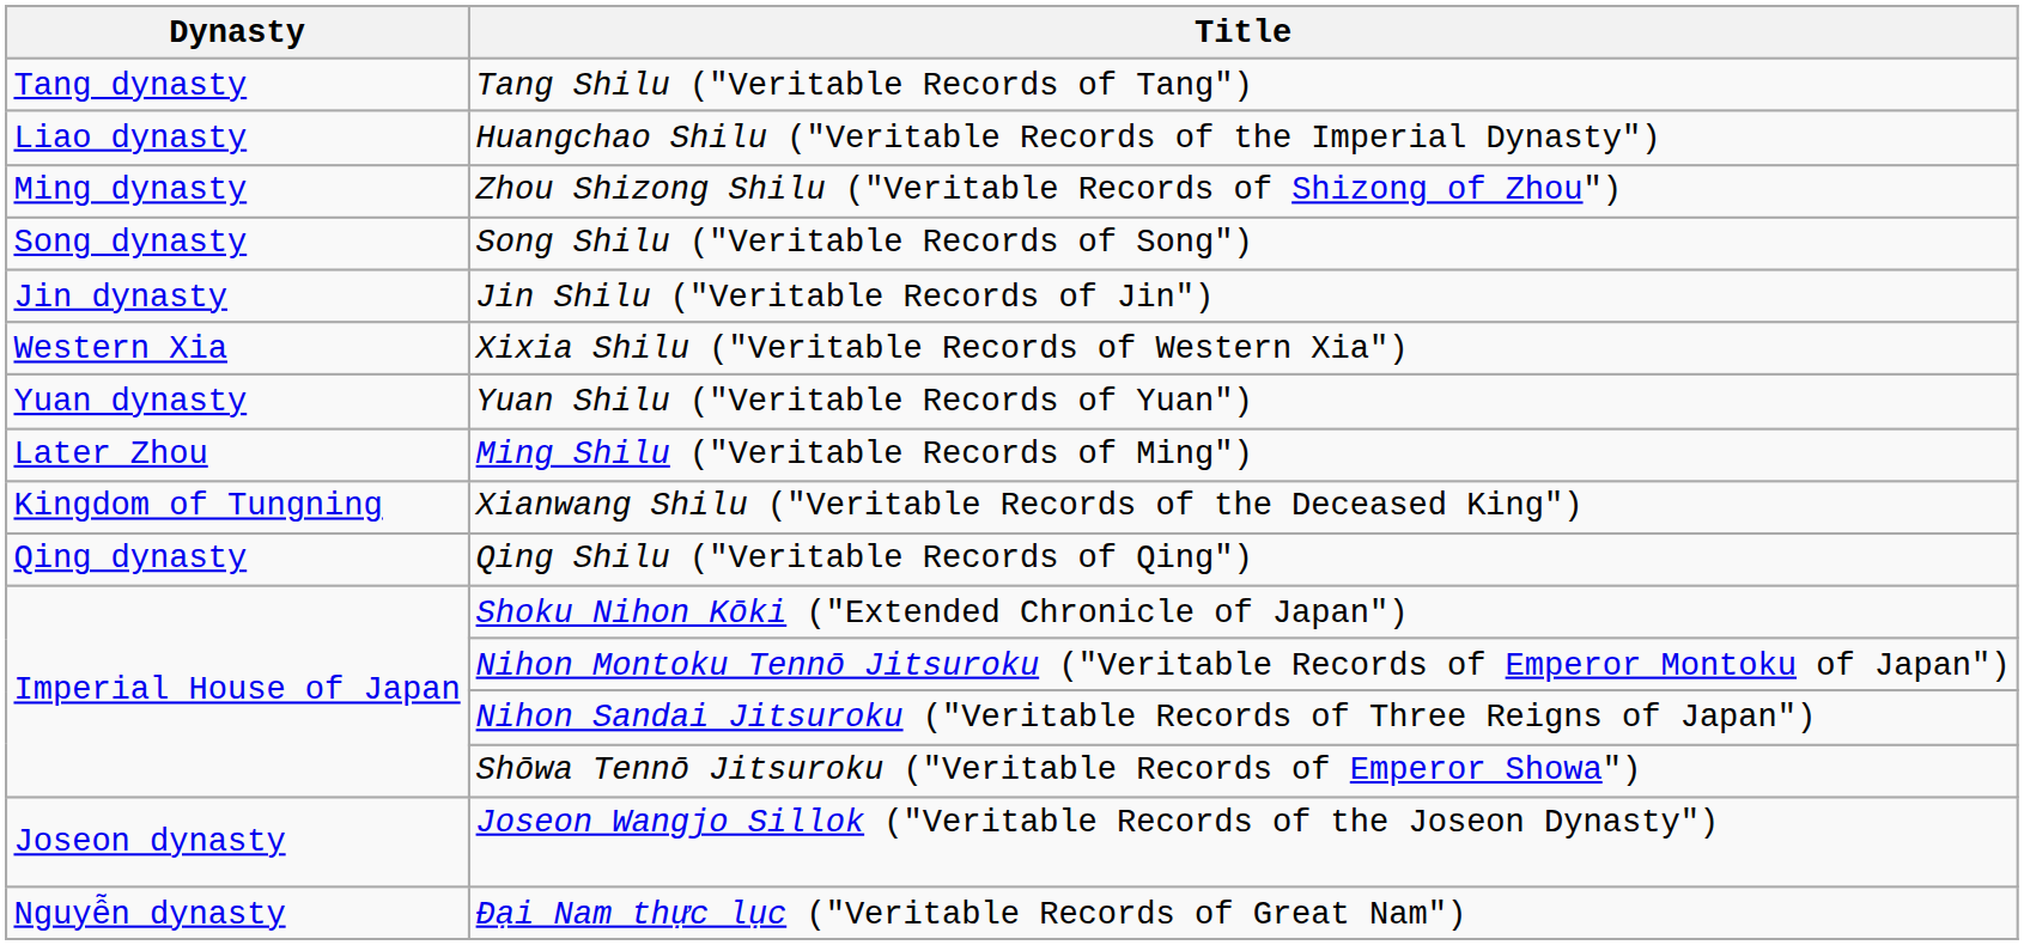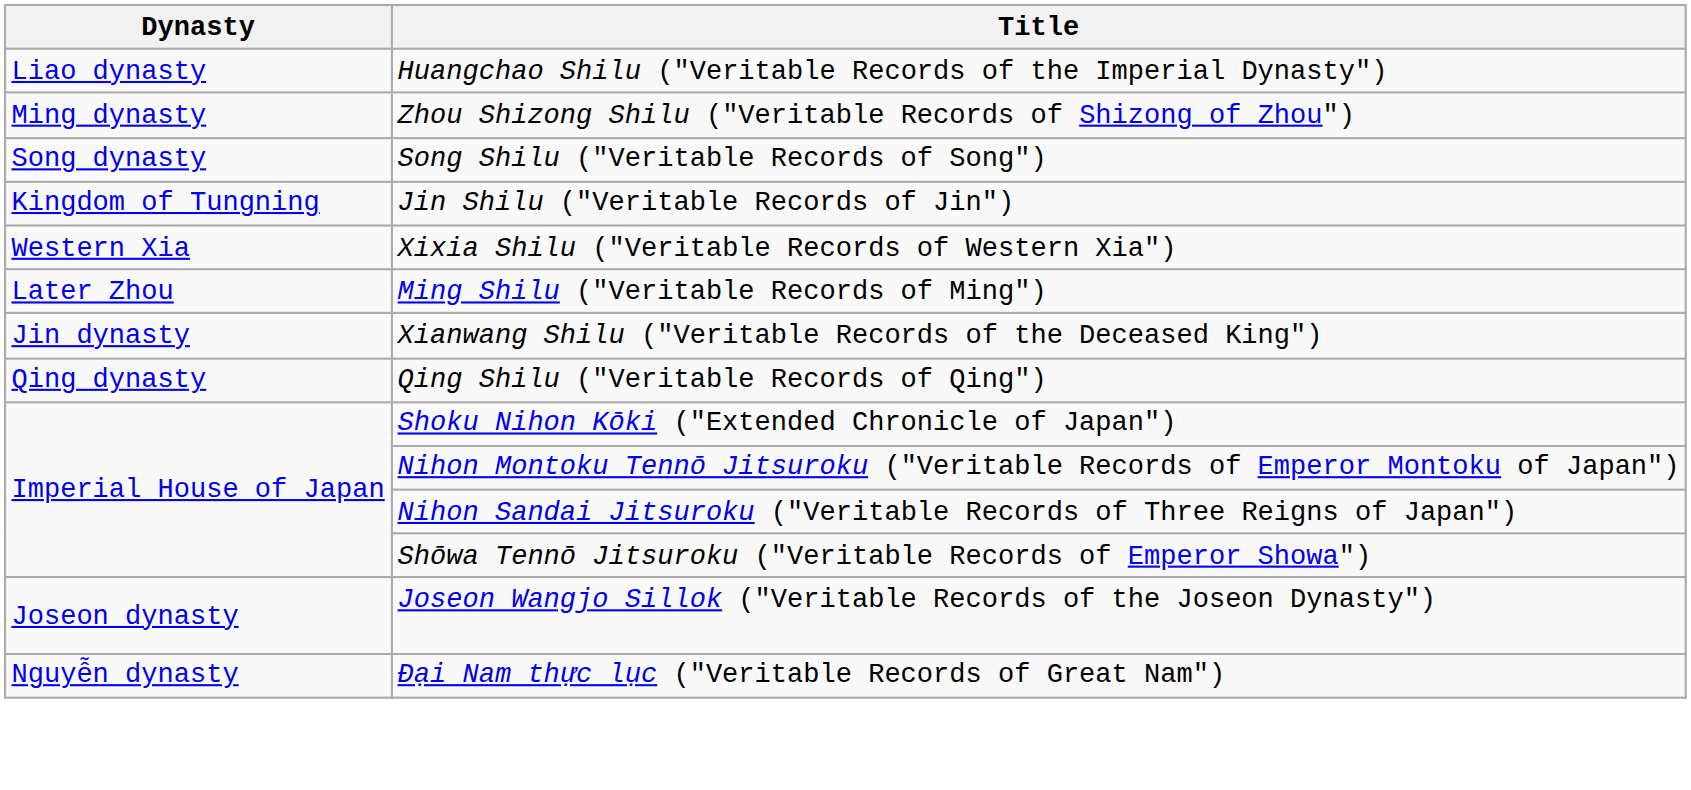- row: Tang dynasty | Tang Shilu ("Veritable Records of Tang")
Jin Shilu ("Veritable Records of Jin") | Dynasty: Jin dynasty -> Kingdom of Tungning
- row: Yuan dynasty | Yuan Shilu ("Veritable Records of Yuan")
Xianwang Shilu ("Veritable Records of the Deceased King") | Dynasty: Kingdom of Tungning -> Jin dynasty
